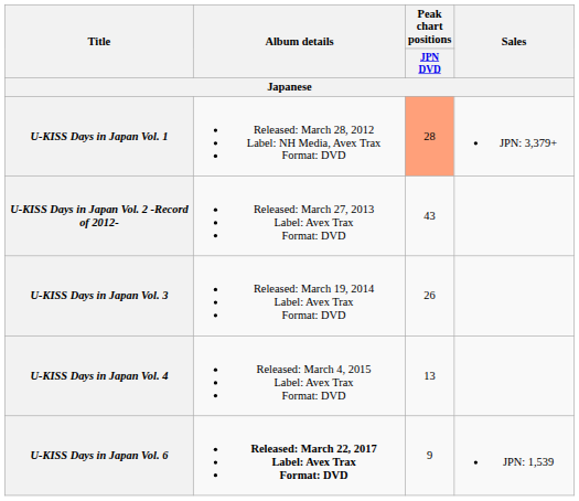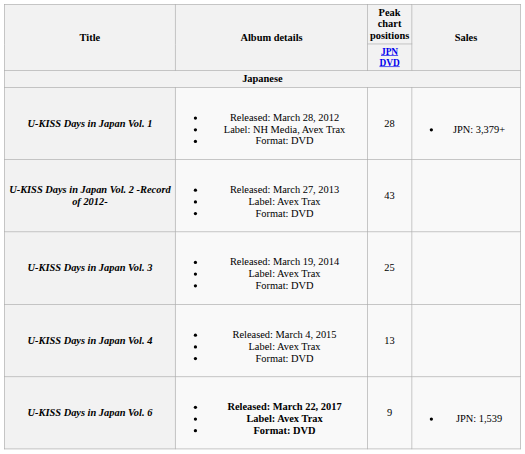U-KISS Days in Japan Vol. 1 | Peak chart positions / JPN DVD: lightsalmon background -> no background
U-KISS Days in Japan Vol. 3 | Peak chart positions / JPN DVD: 26 -> 25
